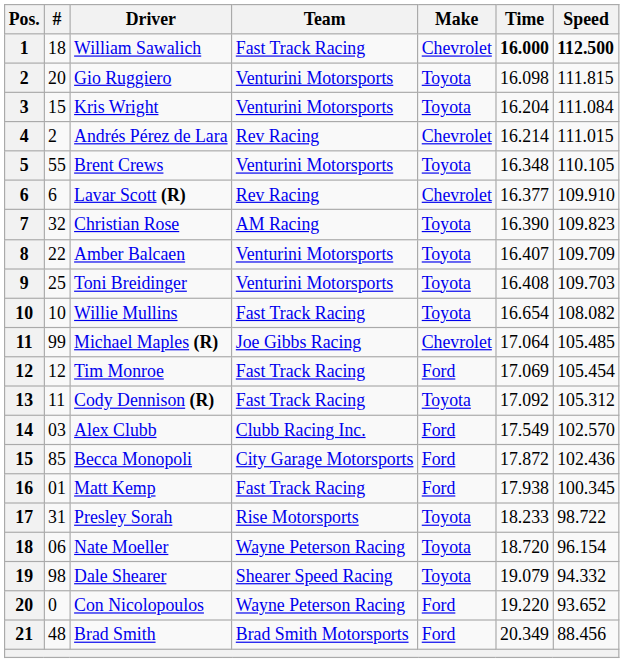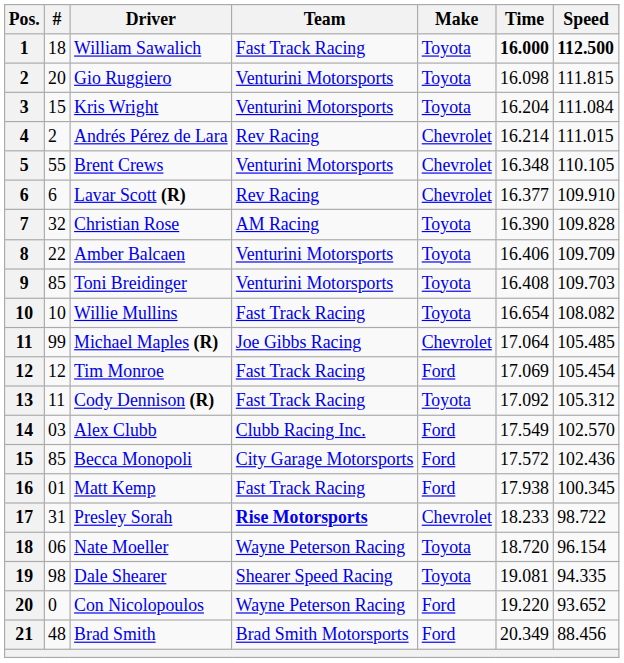William Sawalich | Make: Chevrolet -> Toyota
Brent Crews | Make: Toyota -> Chevrolet
Christian Rose | Speed: 109.823 -> 109.828
Amber Balcaen | Time: 16.407 -> 16.406
Toni Breidinger | #: 25 -> 85
Becca Monopoli | Time: 17.872 -> 17.572
Presley Sorah | Team: normal -> bold
Presley Sorah | Make: Toyota -> Chevrolet
Dale Shearer | Time: 19.079 -> 19.081
Dale Shearer | Speed: 94.332 -> 94.335
